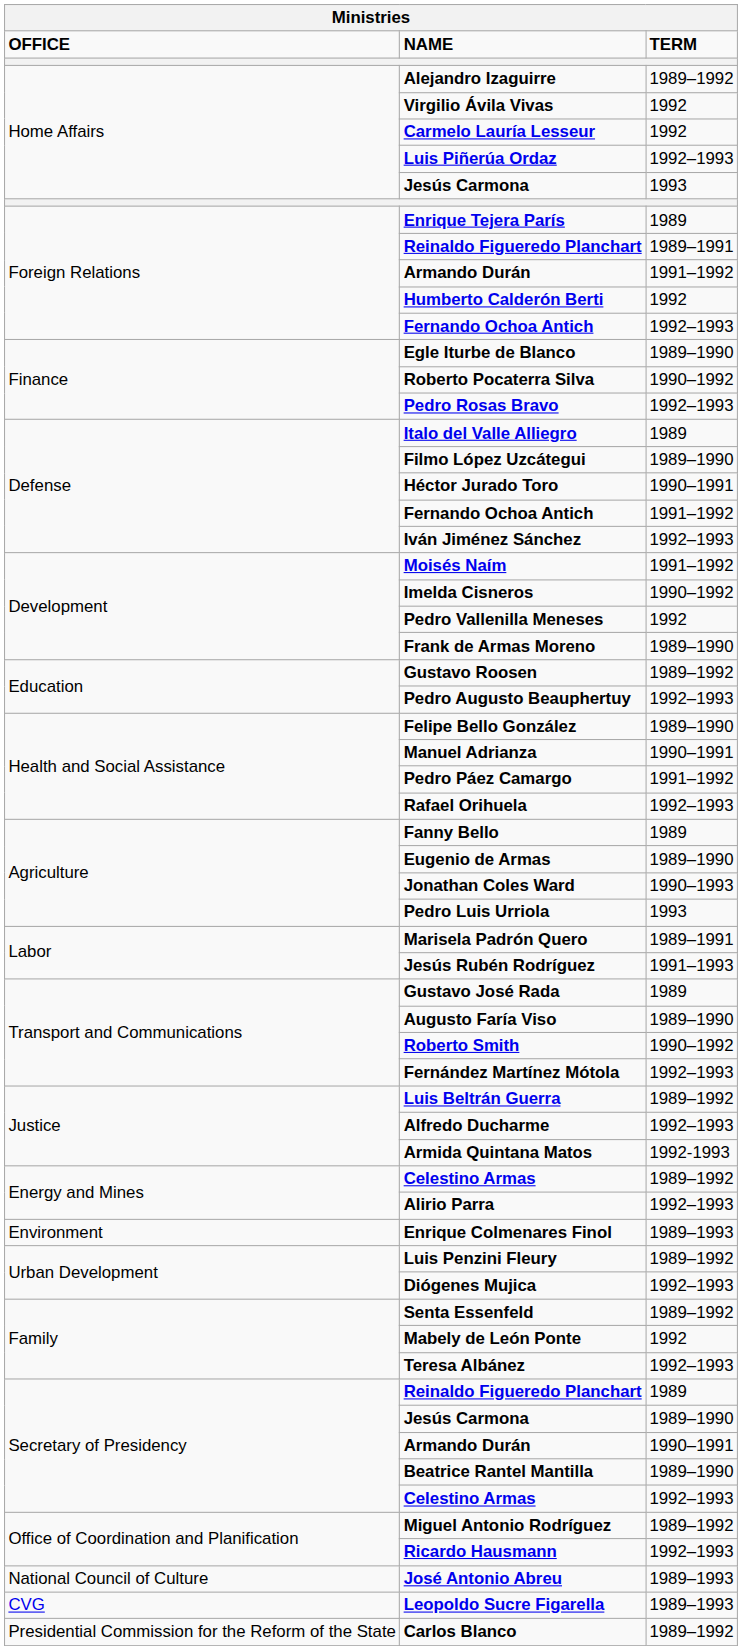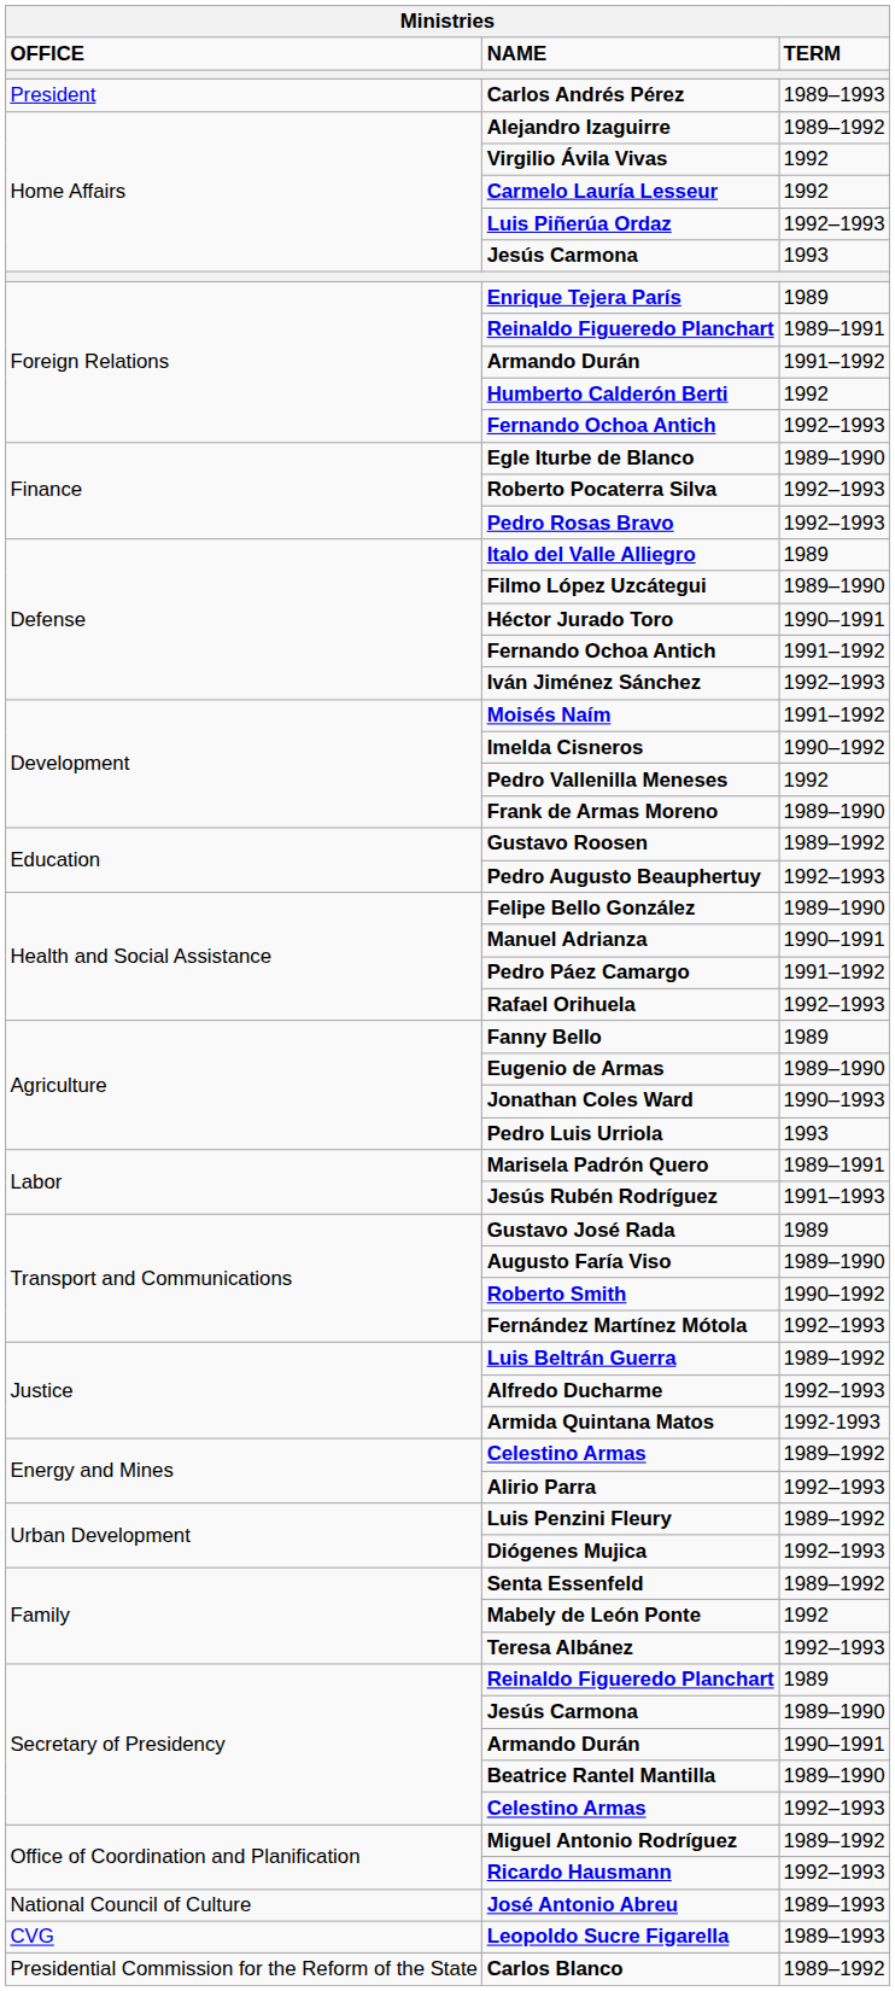+ row: President | Carlos Andrés Pérez | 1989–1993
Roberto Pocaterra Silva | TERM: 1990–1992 -> 1992–1993
- row: Environment | Enrique Colmenares Finol | 1989–1993
